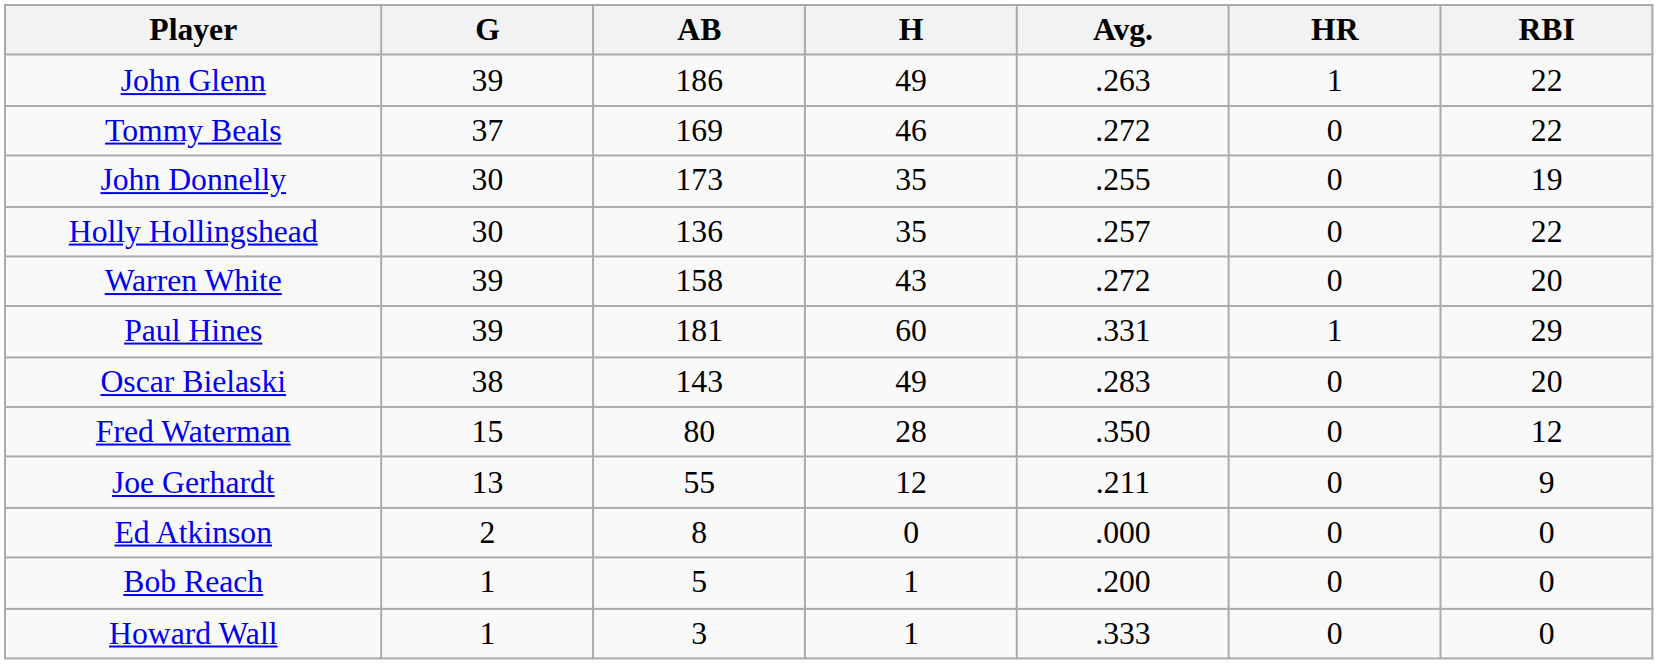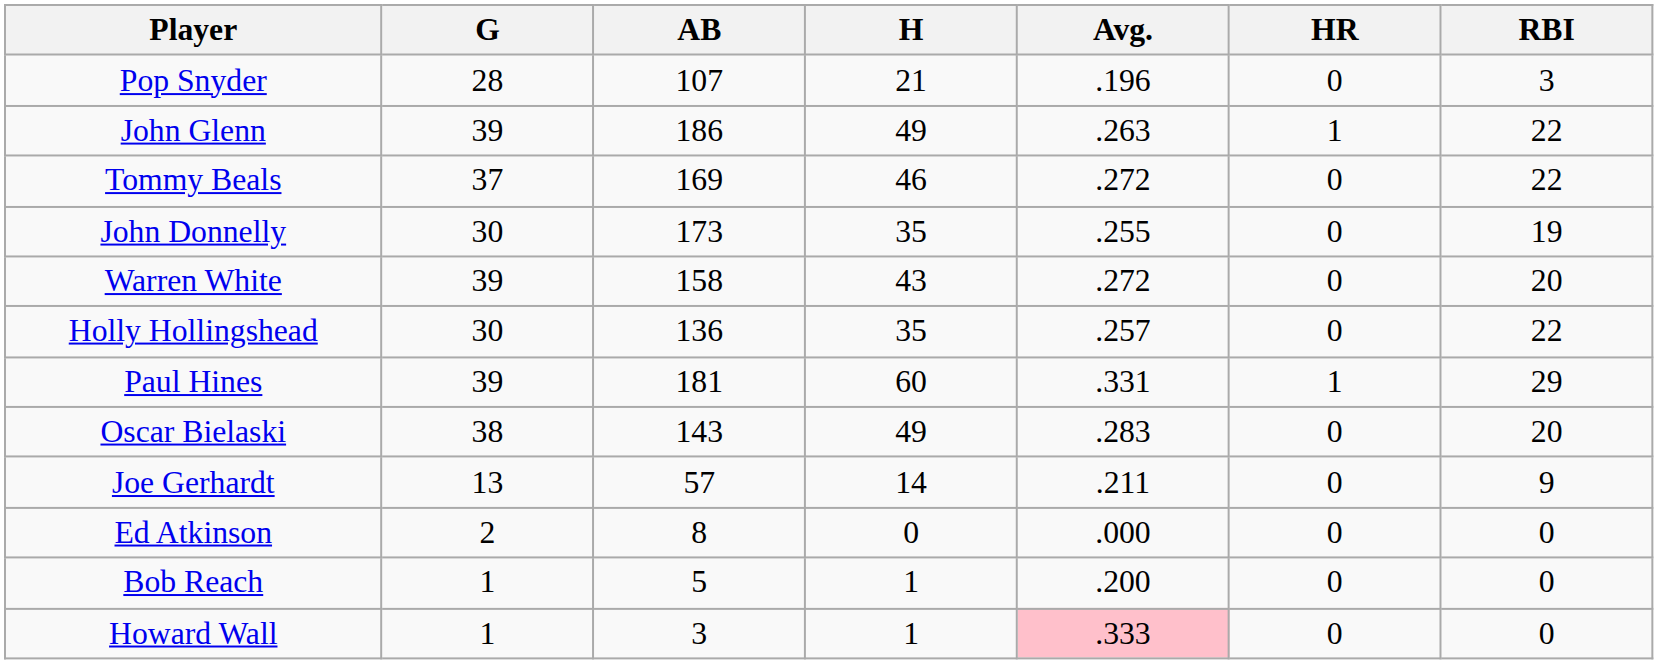+ row: Pop Snyder | 28 | 107 | 21 | .196 | 0 | 3
rows swapped: Warren White <-> Holly Hollingshead
- row: Fred Waterman | 15 | 80 | 28 | .350 | 0 | 12
Joe Gerhardt | AB: 55 -> 57
Joe Gerhardt | H: 12 -> 14
Howard Wall | Avg.: no background -> pink background
